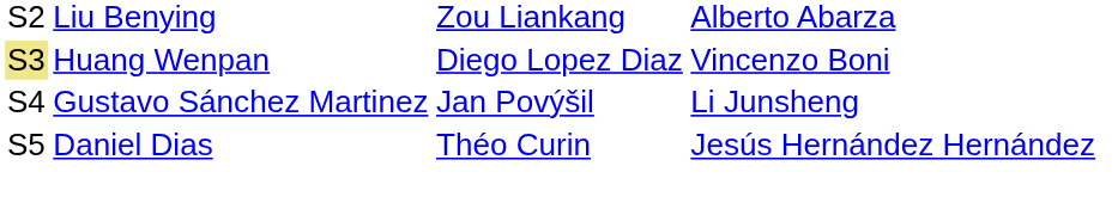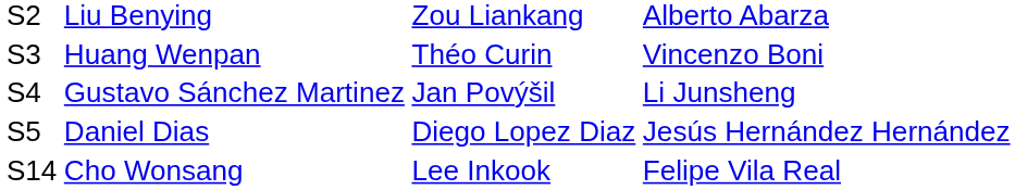Huang Wenpan | column 1: khaki background -> no background
Huang Wenpan | column 3: Diego Lopez Diaz -> Théo Curin
Daniel Dias | column 3: Théo Curin -> Diego Lopez Diaz
+ row: S14 | Cho Wonsang | Lee Inkook | Felipe Vila Real
